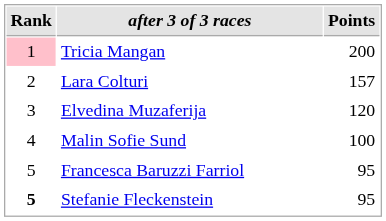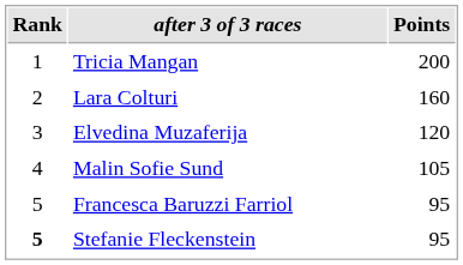Tricia Mangan | Rank: pink background -> no background
Lara Colturi | Points: 157 -> 160
Malin Sofie Sund | Points: 100 -> 105
